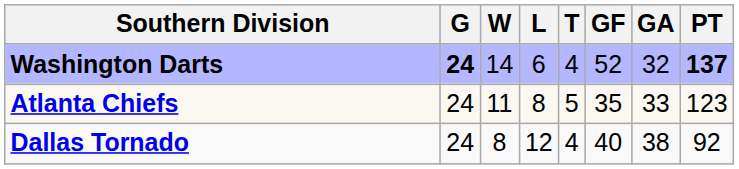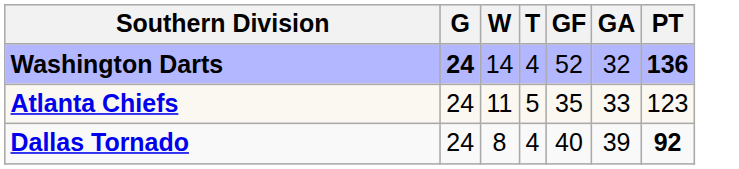- column: L | 6 | 8 | 12
Washington Darts | PT: 137 -> 136
Dallas Tornado | GA: 38 -> 39
Dallas Tornado | PT: normal -> bold
